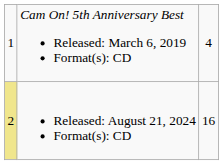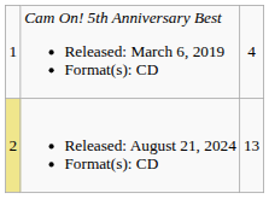Released: August 21, 2024 Format(s): CD | column 3: 16 -> 13
